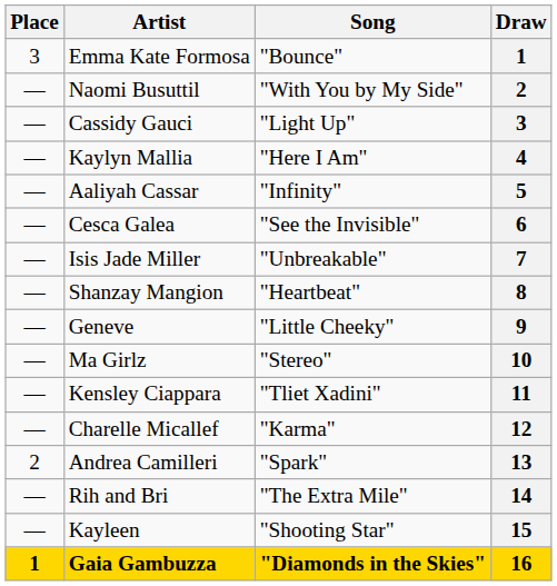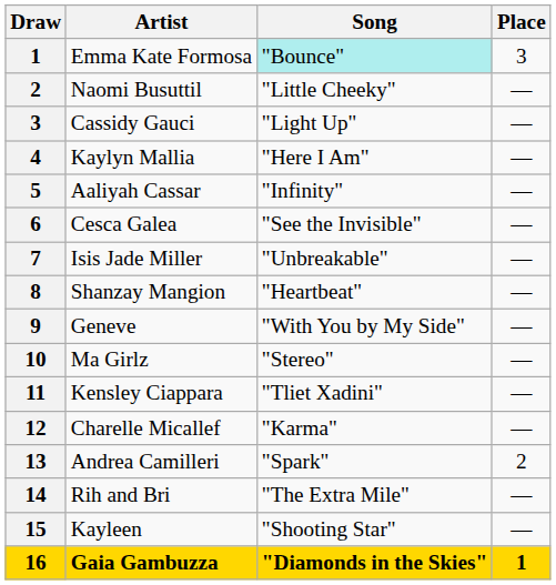columns swapped: Draw <-> Place
Emma Kate Formosa | Song: no background -> paleturquoise background
Naomi Busuttil | Song: "With You by My Side" -> "Little Cheeky"
Geneve | Song: "Little Cheeky" -> "With You by My Side"
